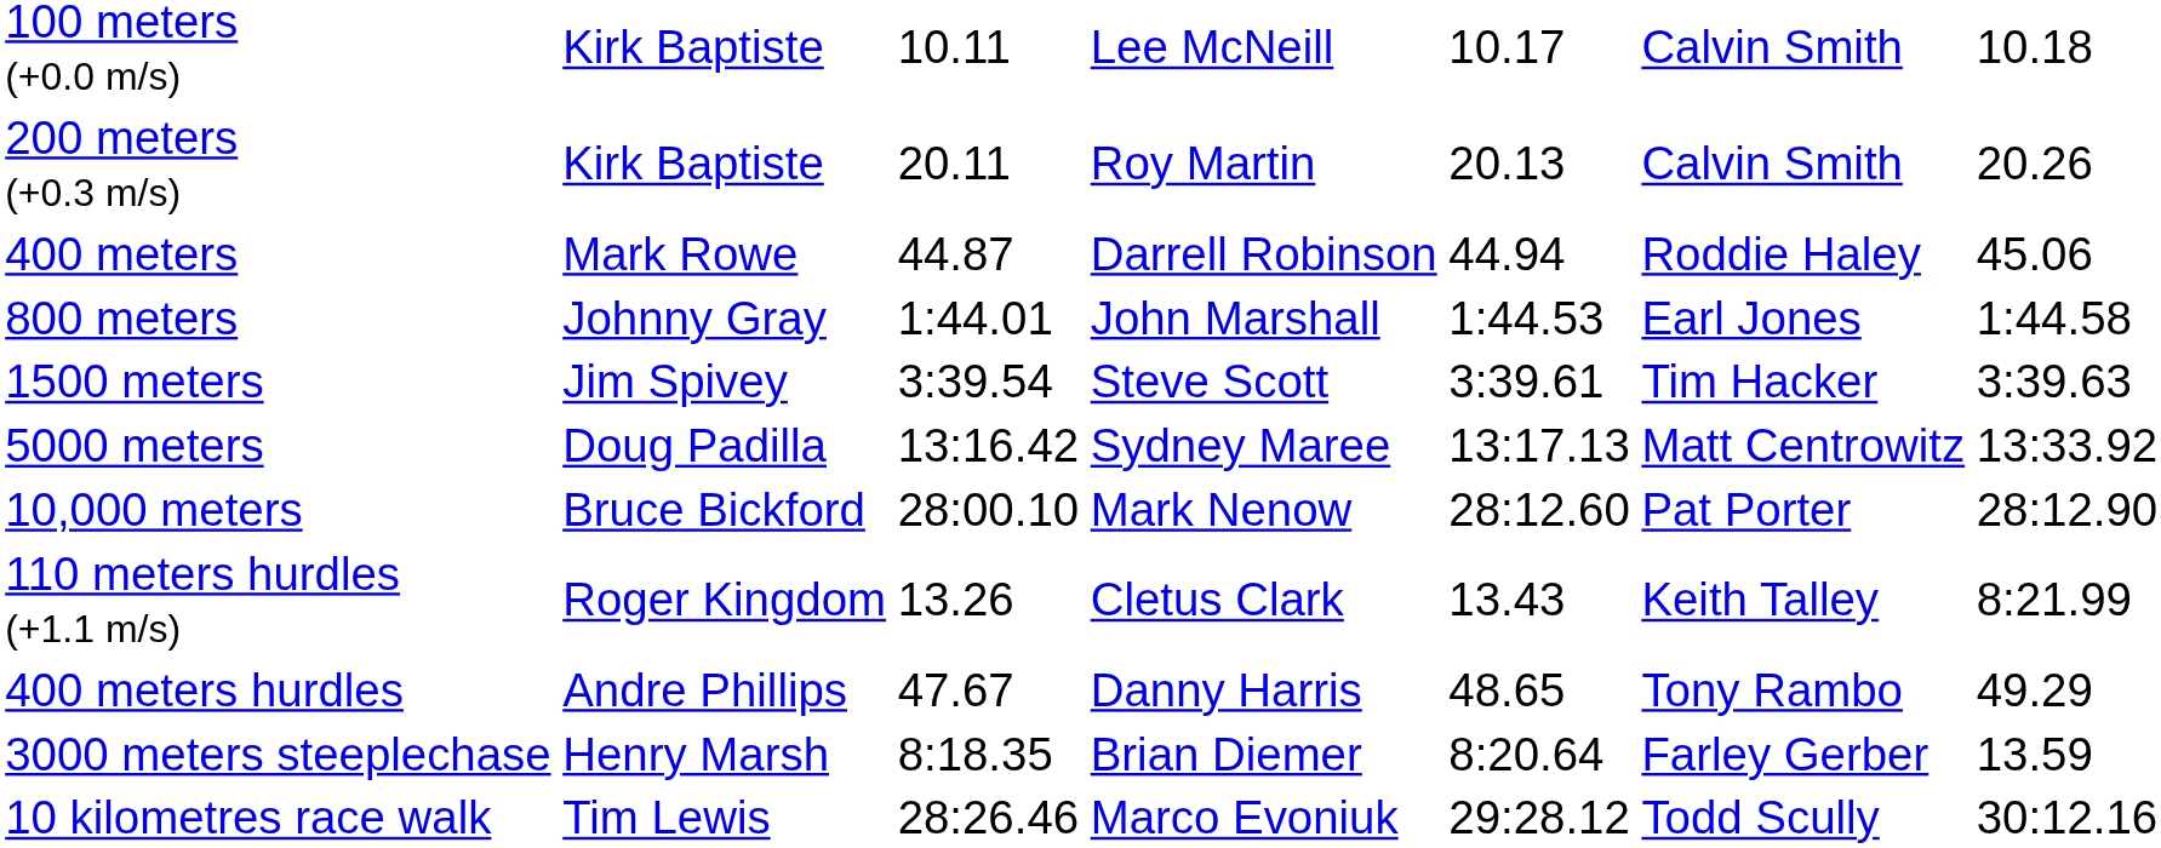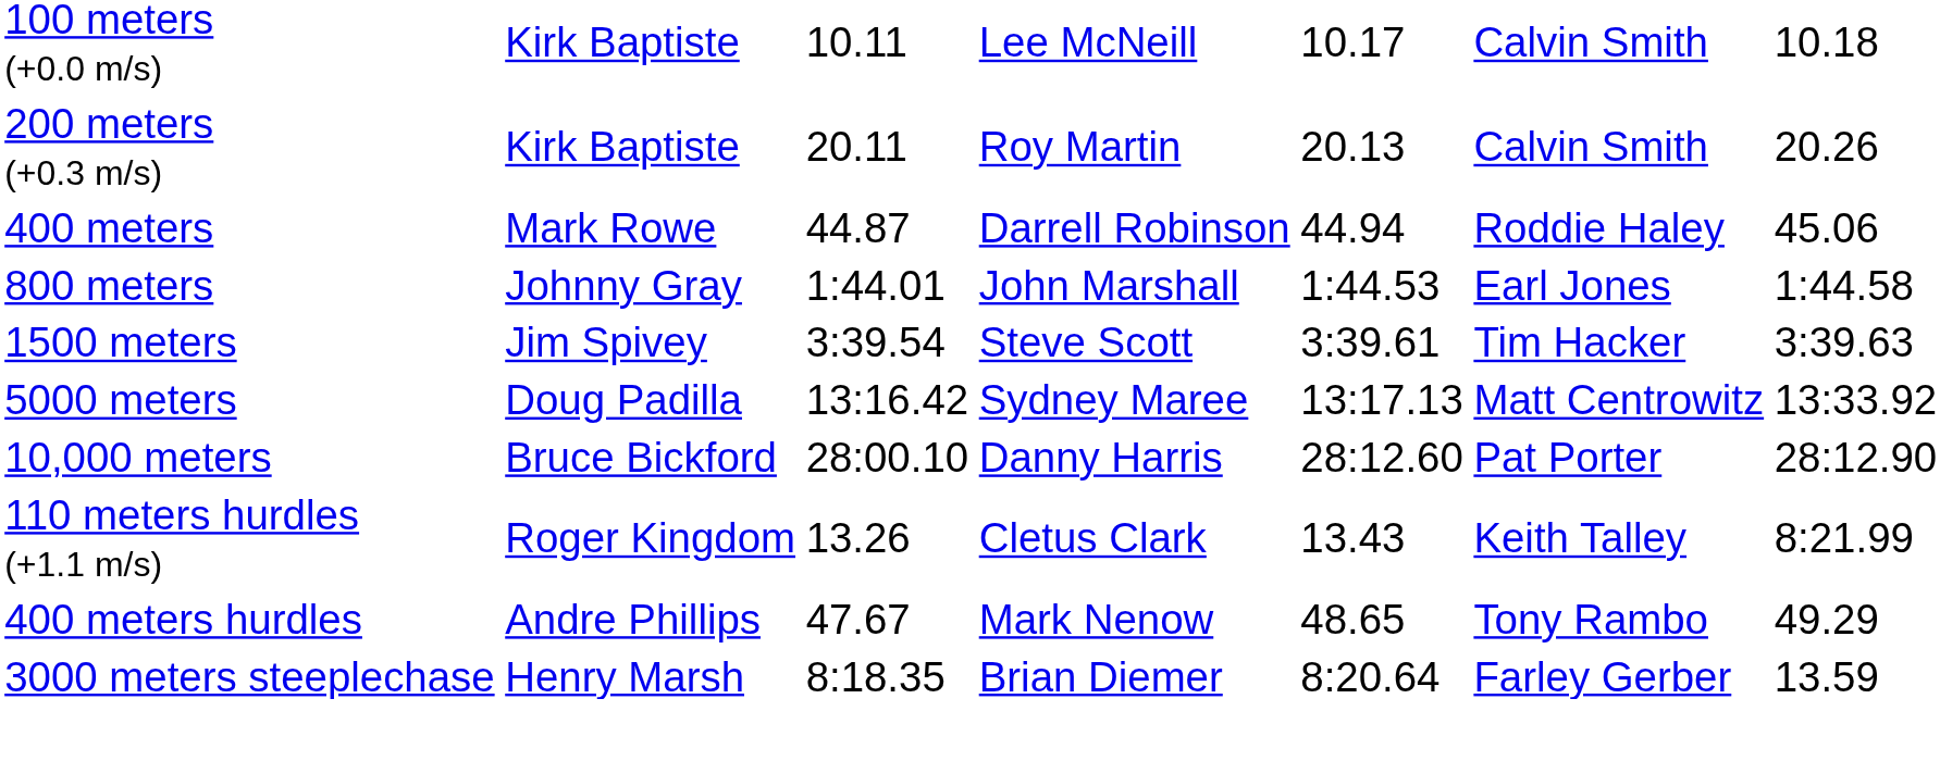10,000 meters | column 4: Mark Nenow -> Danny Harris
400 meters hurdles | column 4: Danny Harris -> Mark Nenow
- row: 10 kilometres race walk | Tim Lewis | 28:26.46 | Marco Evoniuk | 29:28.12 | Todd Scully | 30:12.16
